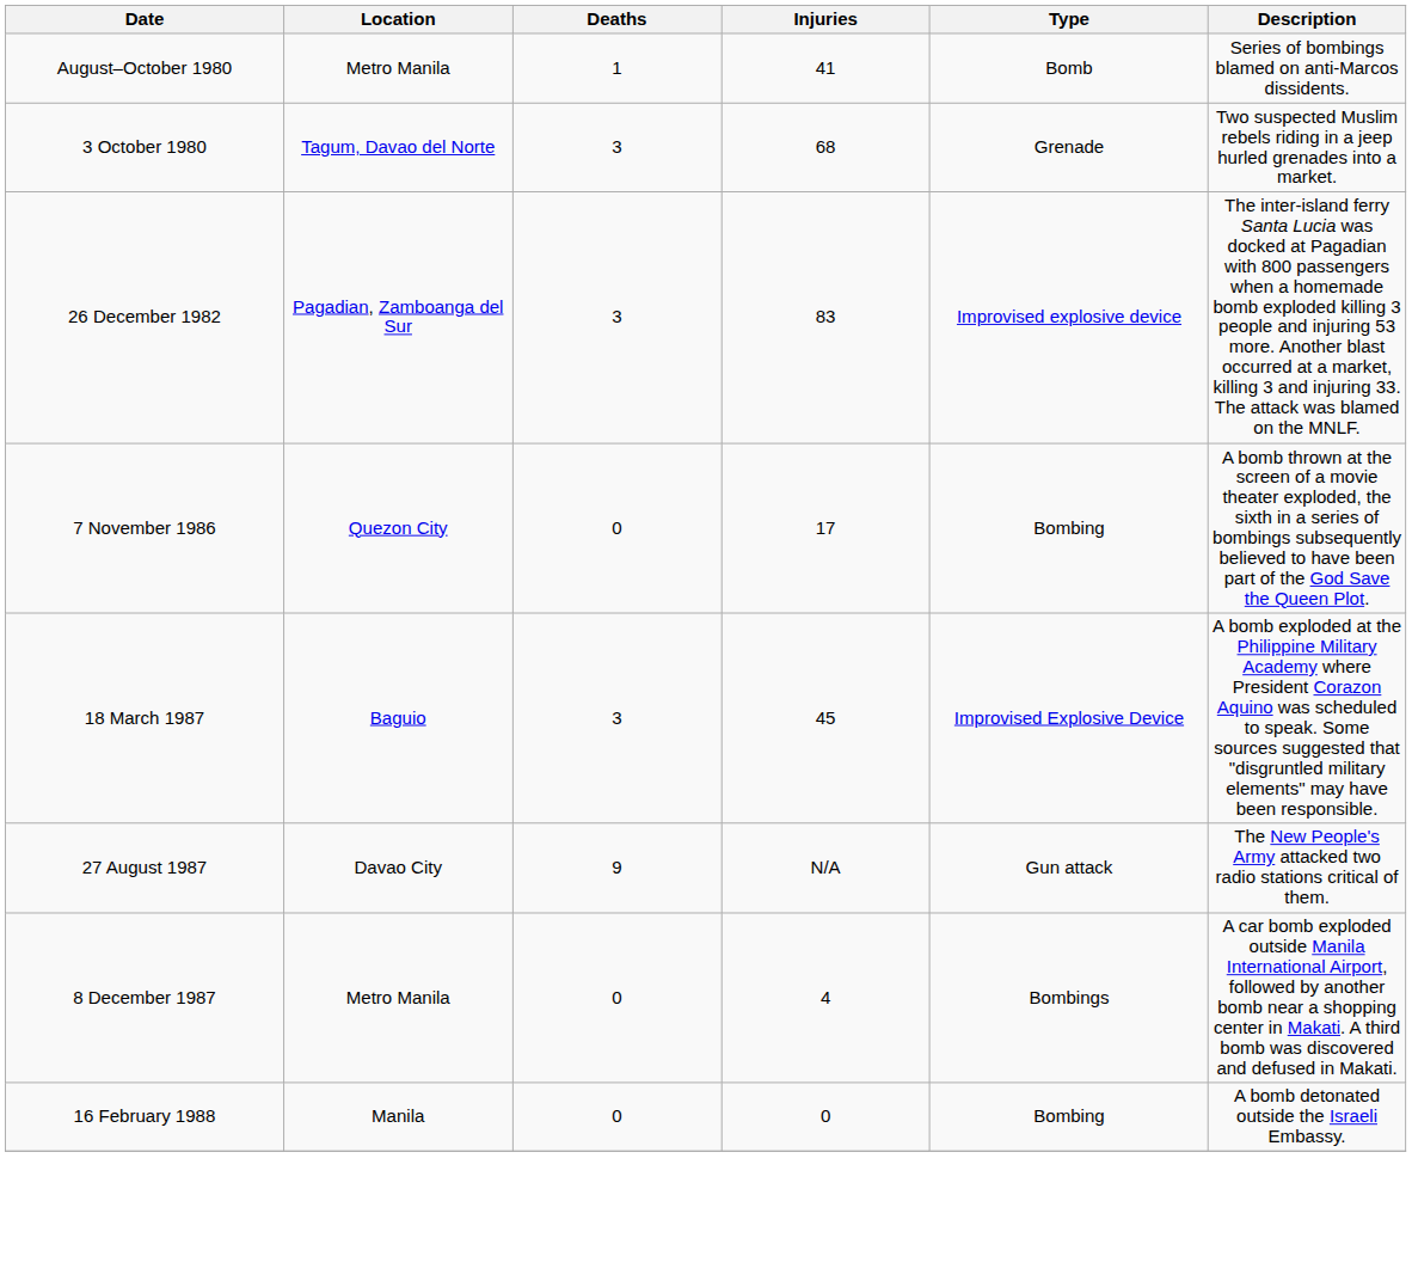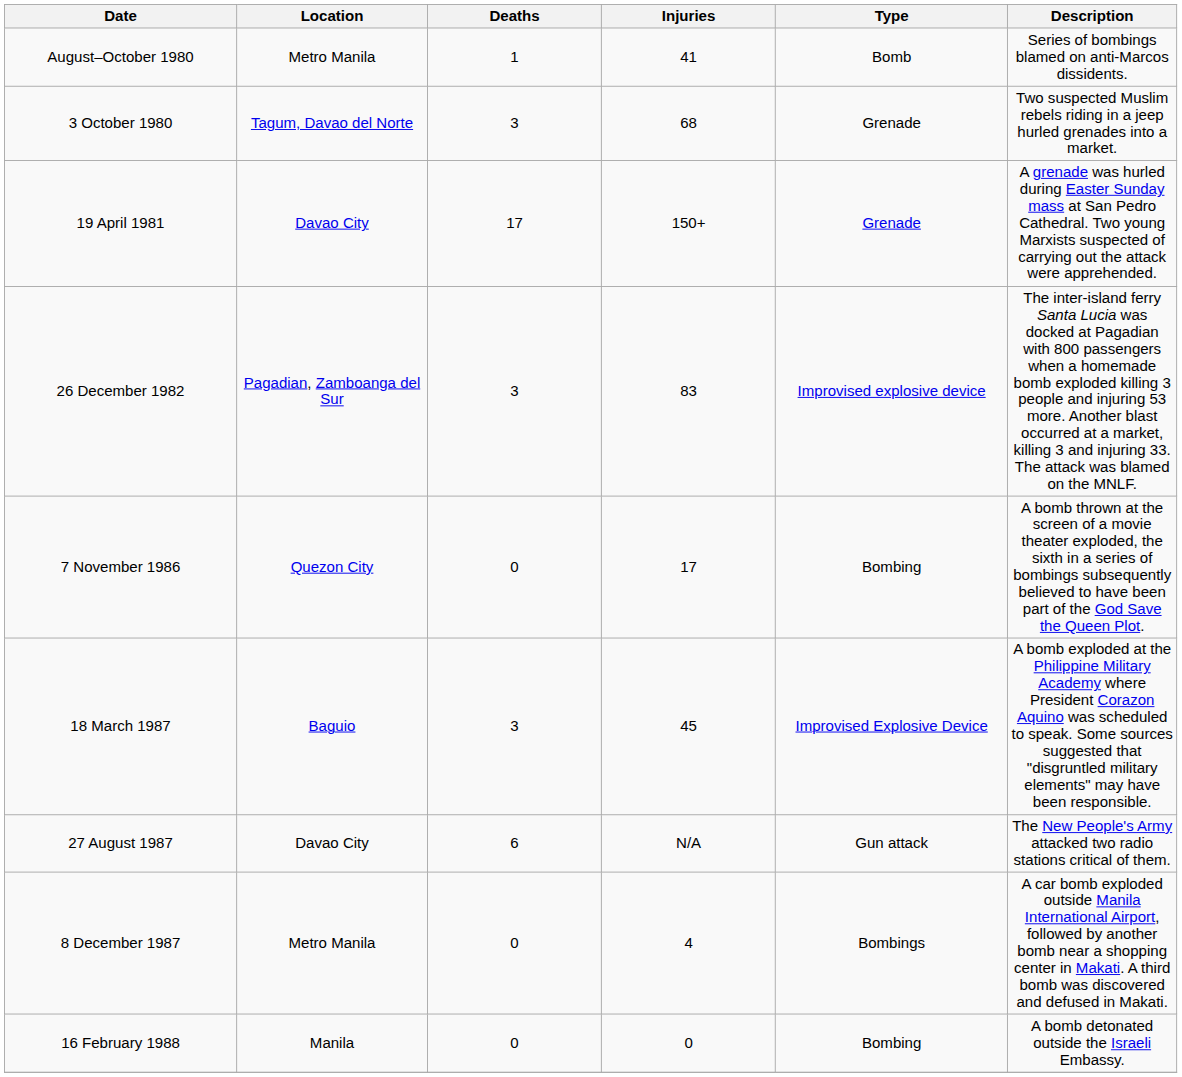+ row: 19 April 1981 | Davao City | 17 | 150+ | Grenade | A grenade was hurled during Easter Sunday mass at San Pedro Cathedral. Two young Marxists suspected of carrying out the attack were apprehended.
27 August 1987 | Deaths: 9 -> 6
